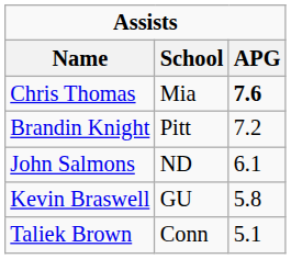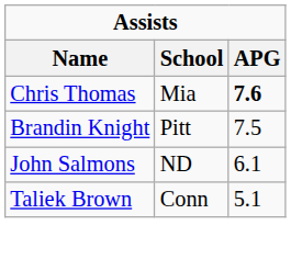Brandin Knight | APG: 7.2 -> 7.5
- row: Kevin Braswell | GU | 5.8
